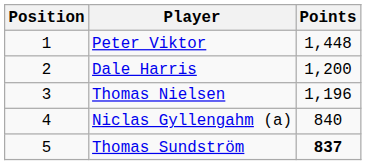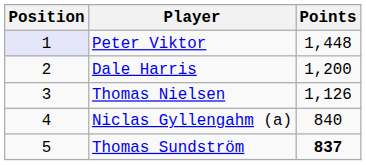Peter Viktor | Position: no background -> lavender background
Thomas Nielsen | Points: 1,196 -> 1,126
